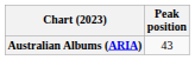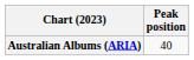Australian Albums (ARIA) | Peak position: 43 -> 40
